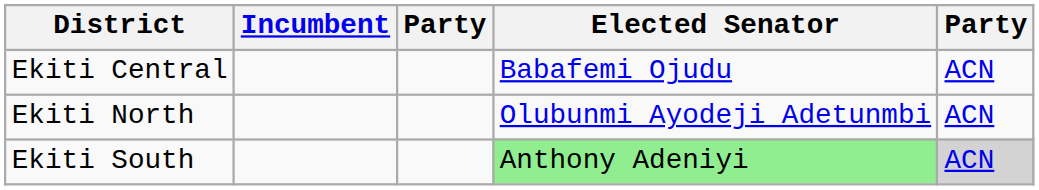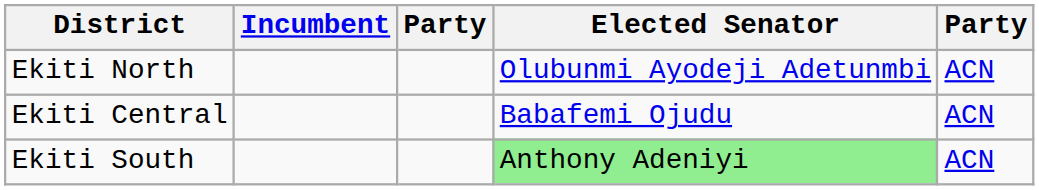rows swapped: Ekiti Central <-> Ekiti North
Ekiti South | column 5: lightgrey background -> no background
